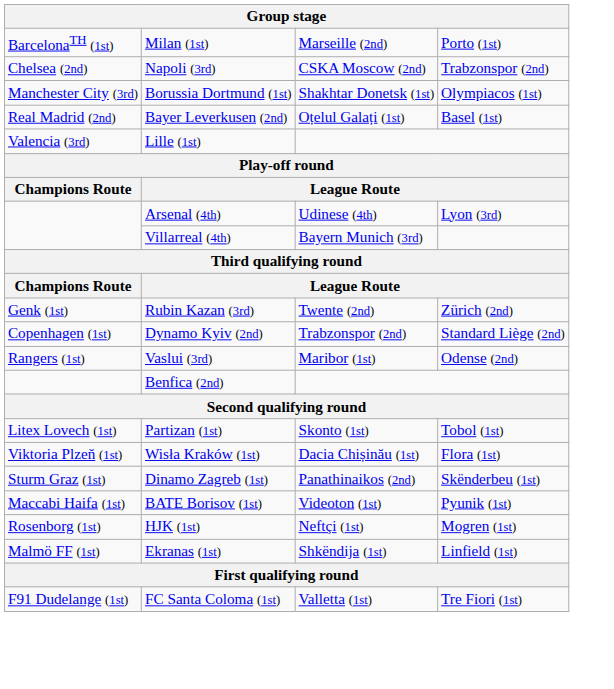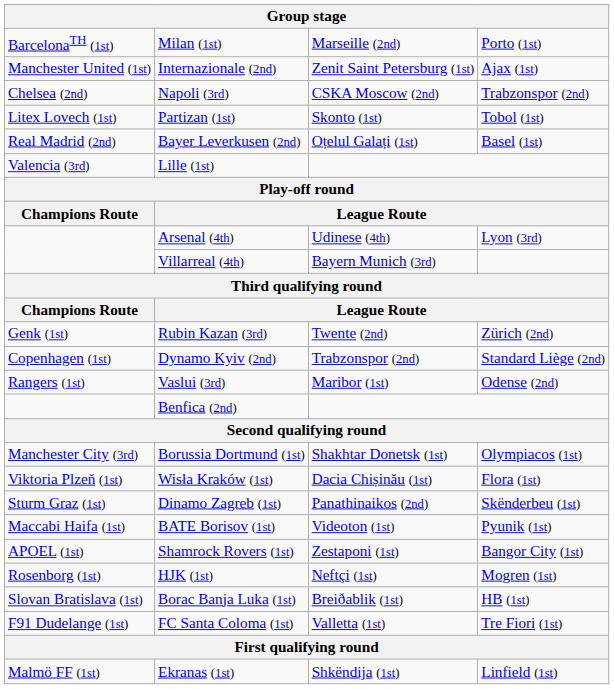+ row: Manchester United (1st) | Internazionale (2nd) | Zenit Saint Petersburg (1st) | Ajax (1st)
rows swapped: Borussia Dortmund (1st) <-> Partizan (1st)
+ row: APOEL (1st) | Shamrock Rovers (1st) | Zestaponi (1st) | Bangor City (1st)
+ row: Slovan Bratislava (1st) | Borac Banja Luka (1st) | Breiðablik (1st) | HB (1st)
rows swapped: Ekranas (1st) <-> FC Santa Coloma (1st)
